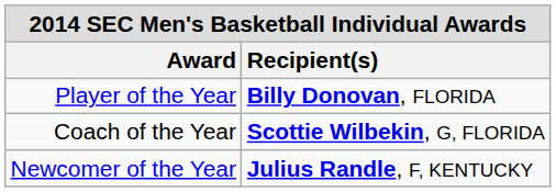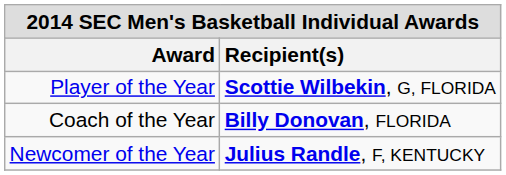Player of the Year | Recipient(s): Billy Donovan, FLORIDA -> Scottie Wilbekin, G, FLORIDA
Coach of the Year | Recipient(s): Scottie Wilbekin, G, FLORIDA -> Billy Donovan, FLORIDA
